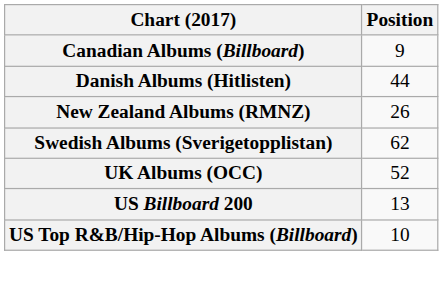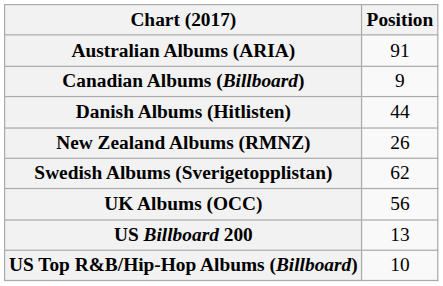+ row: Australian Albums (ARIA) | 91
UK Albums (OCC) | Position: 52 -> 56
